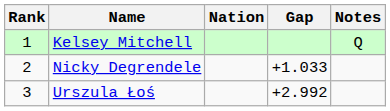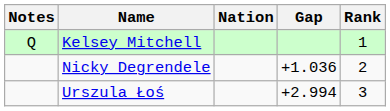columns swapped: Rank <-> Notes
Nicky Degrendele | Gap: +1.033 -> +1.036
Urszula Łoś | Gap: +2.992 -> +2.994
